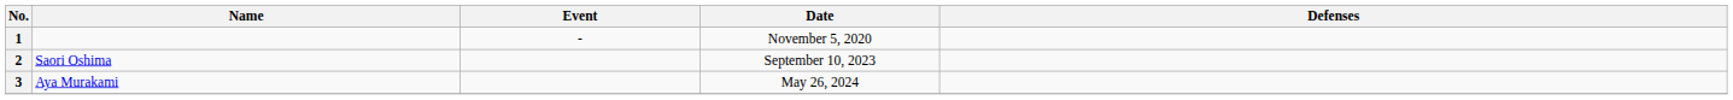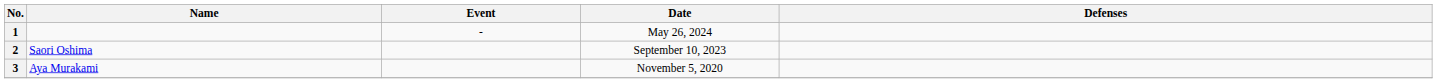1 | Date: November 5, 2020 -> May 26, 2024
3 | Date: May 26, 2024 -> November 5, 2020
